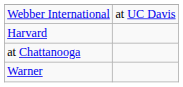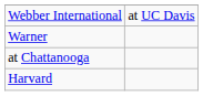rows swapped: Warner <-> Harvard
